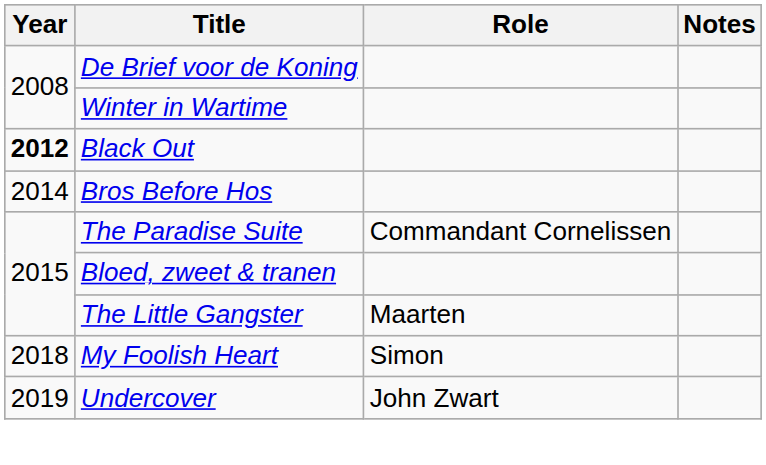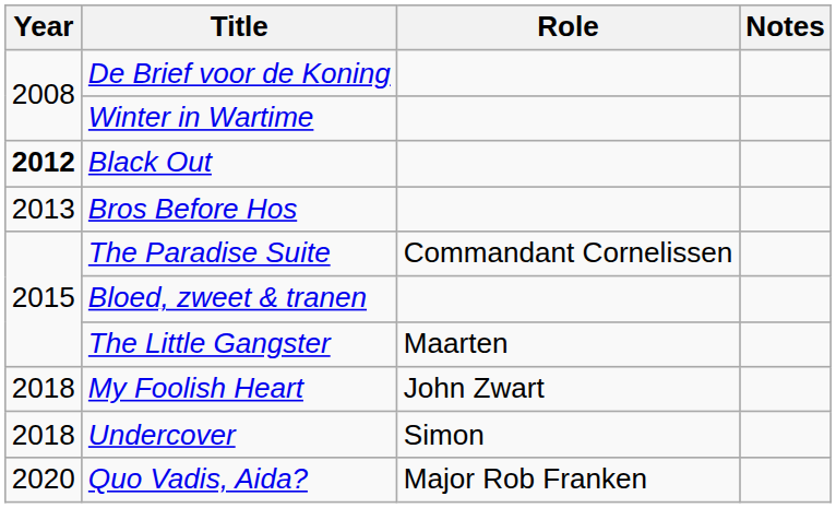Bros Before Hos | Year: 2014 -> 2013
My Foolish Heart | Role: Simon -> John Zwart
Undercover | Year: 2019 -> 2018
Undercover | Role: John Zwart -> Simon
+ row: 2020 | Quo Vadis, Aida? | Major Rob Franken
